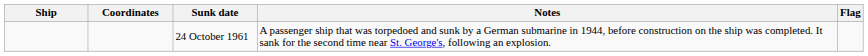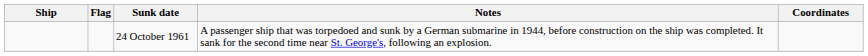columns swapped: Flag <-> Coordinates
